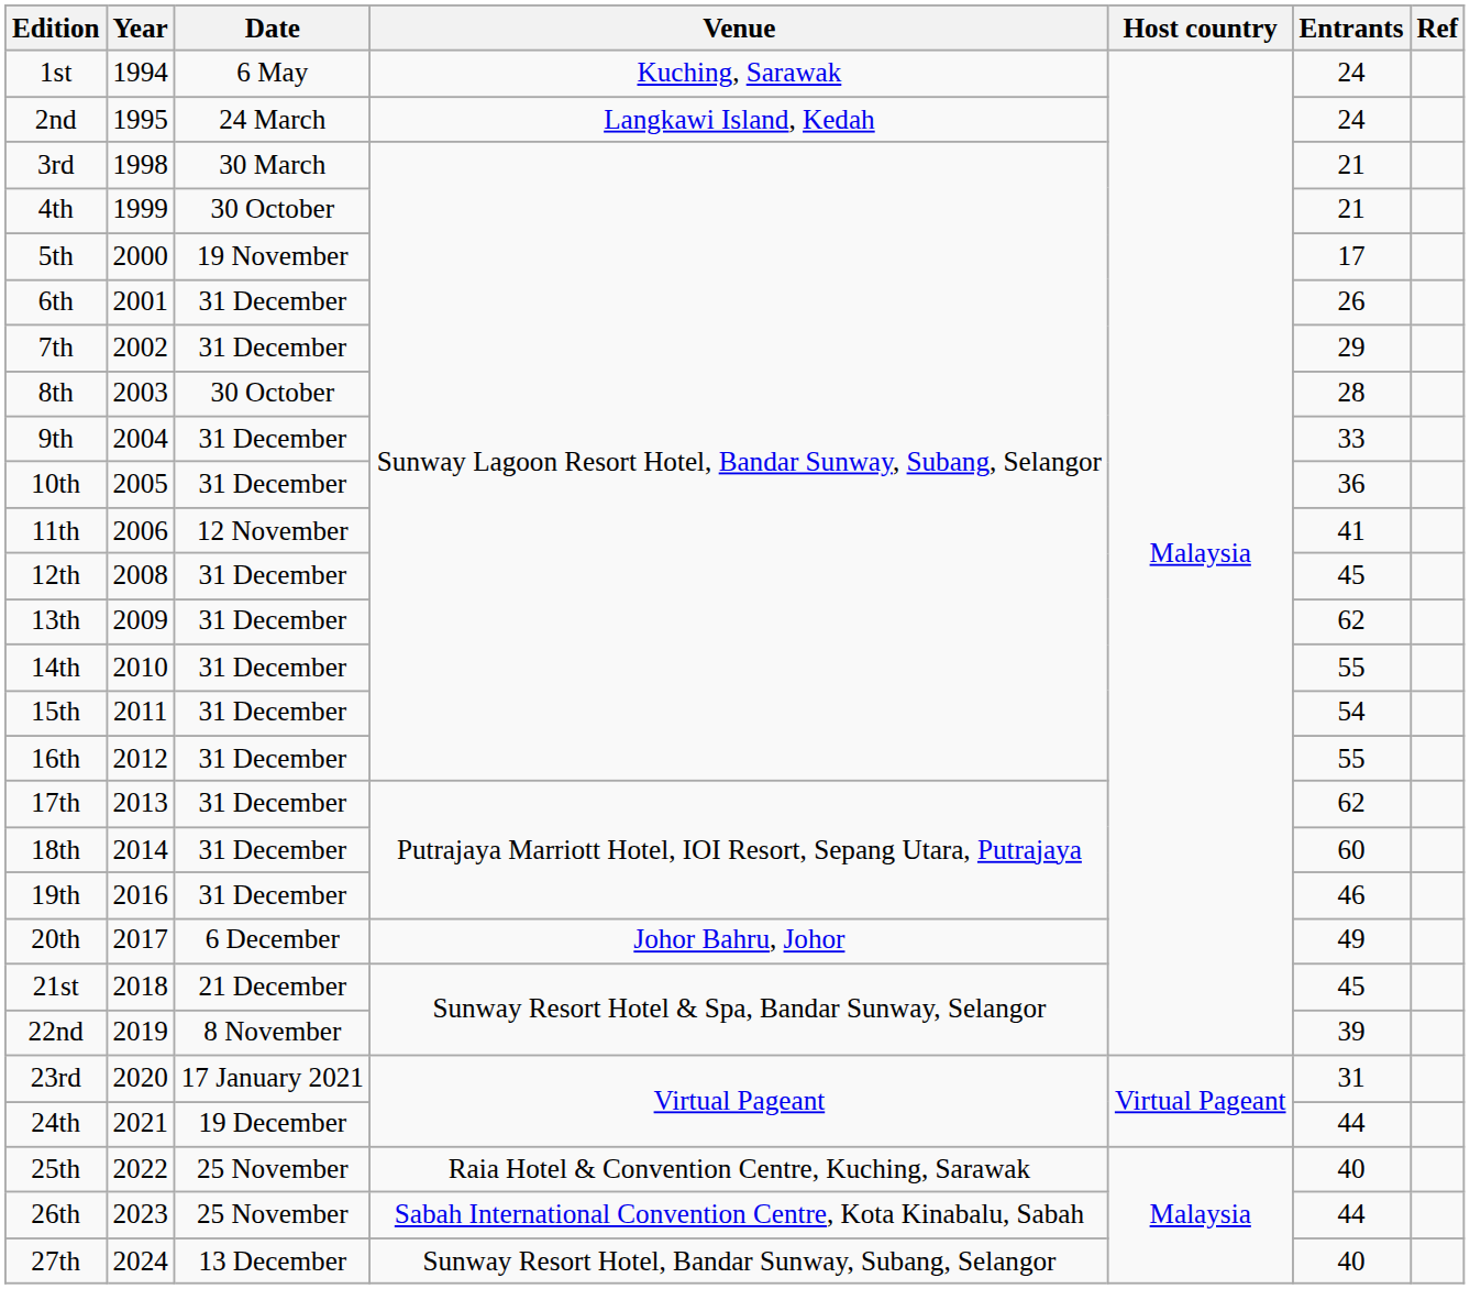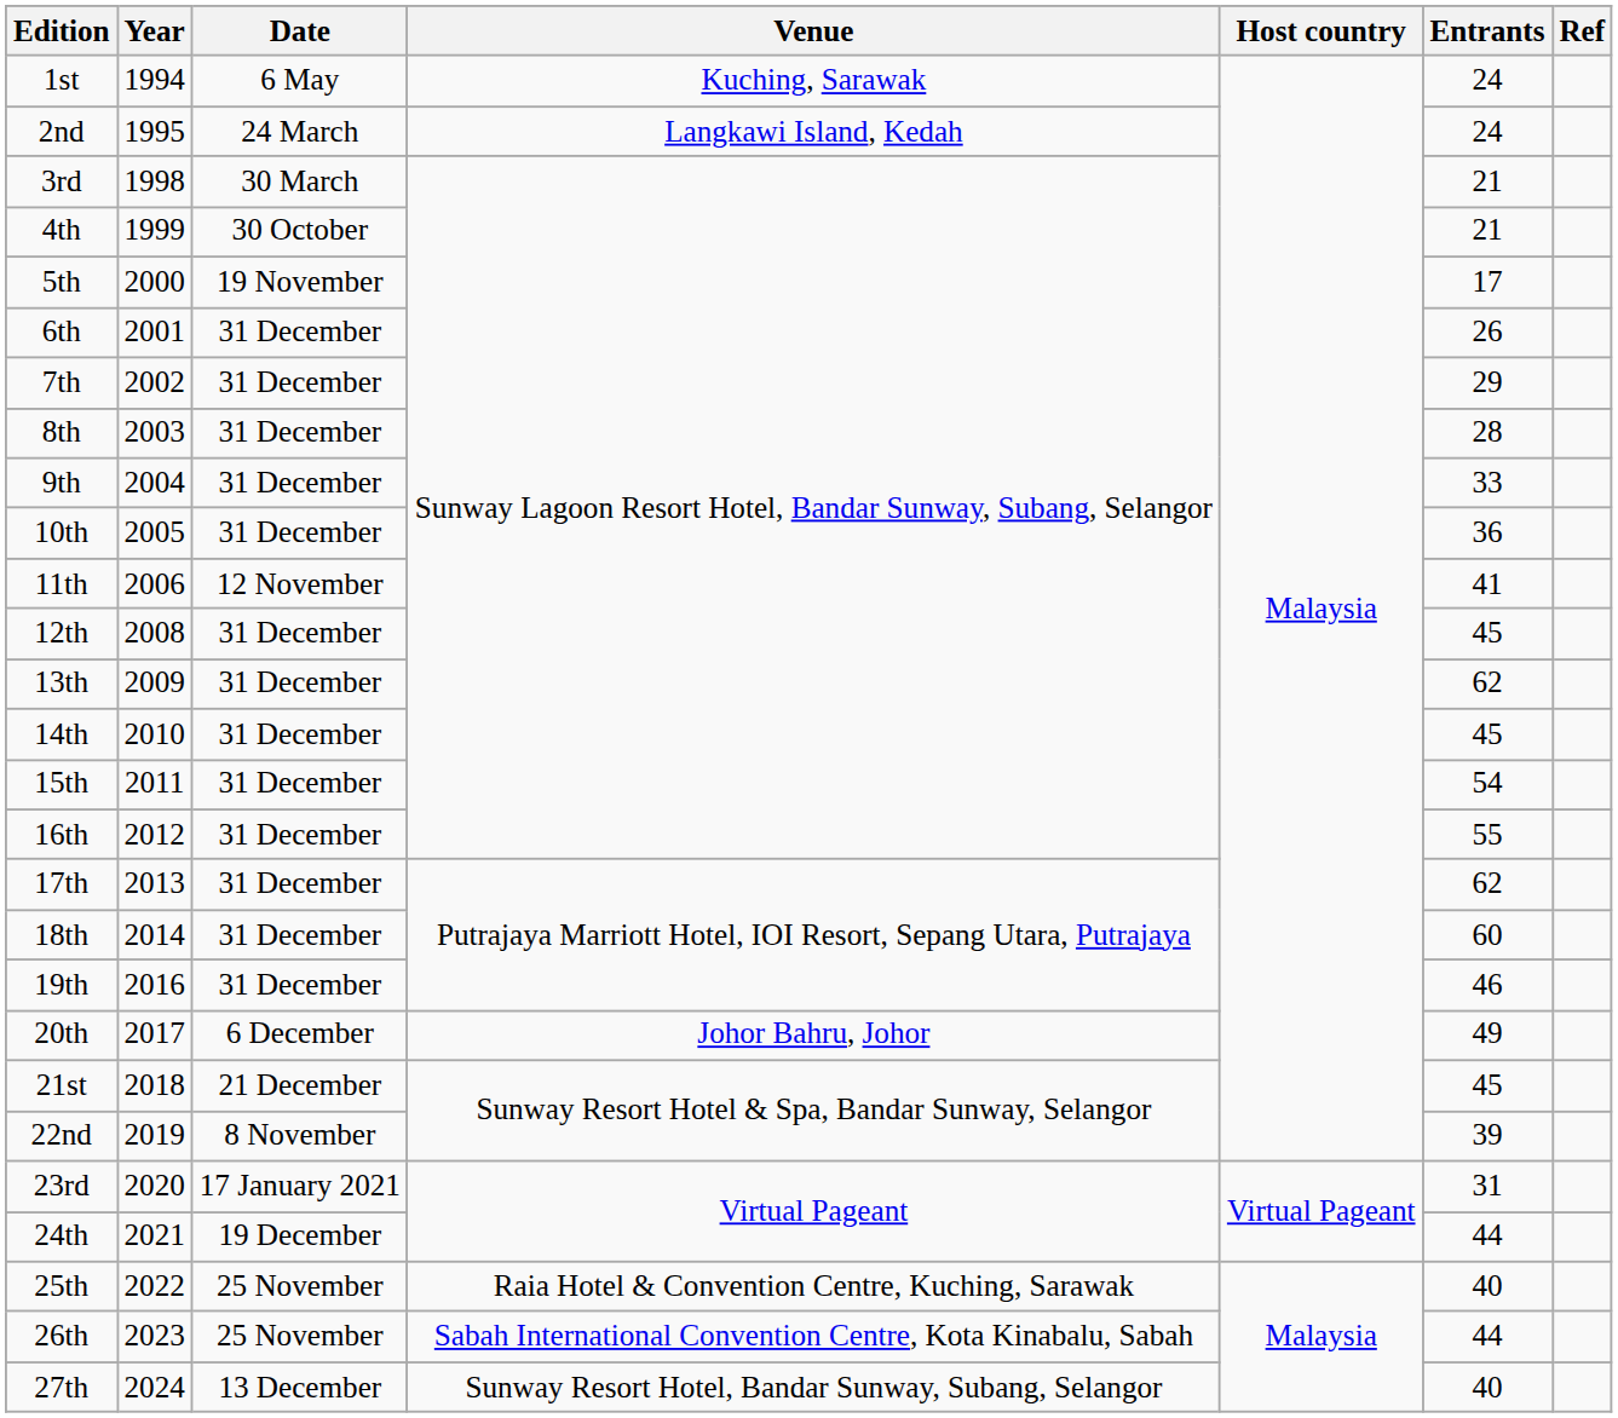8th | Date: 30 October -> 31 December
14th | Entrants: 55 -> 45
